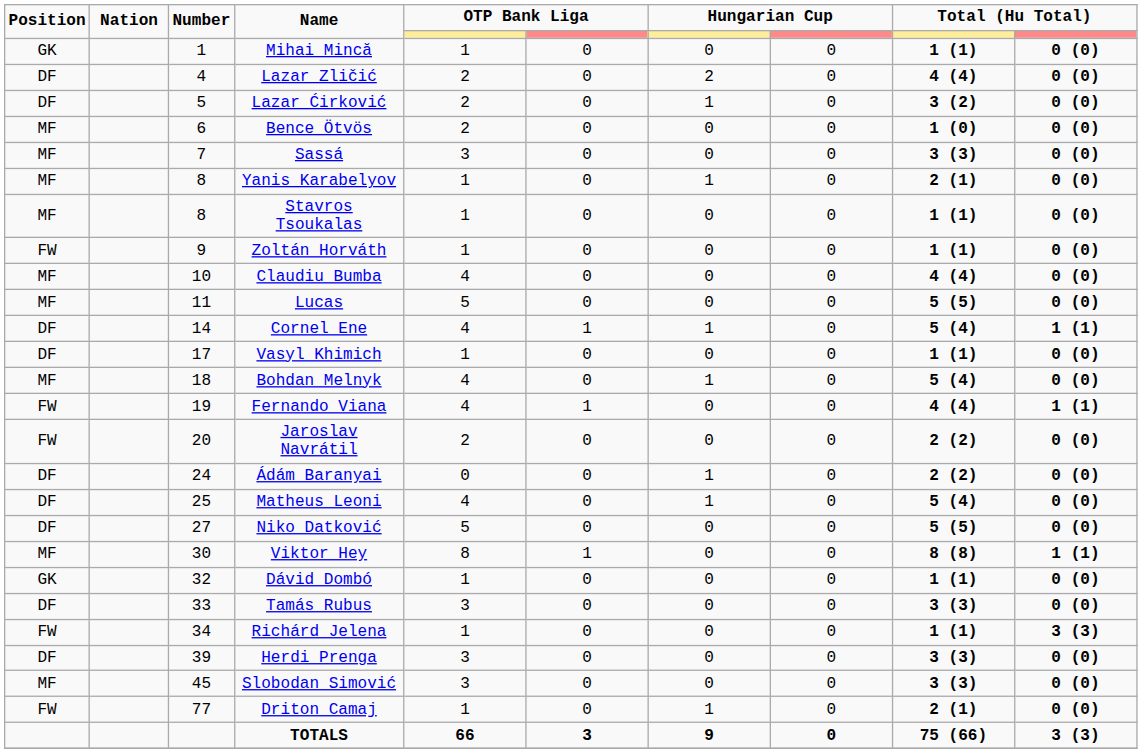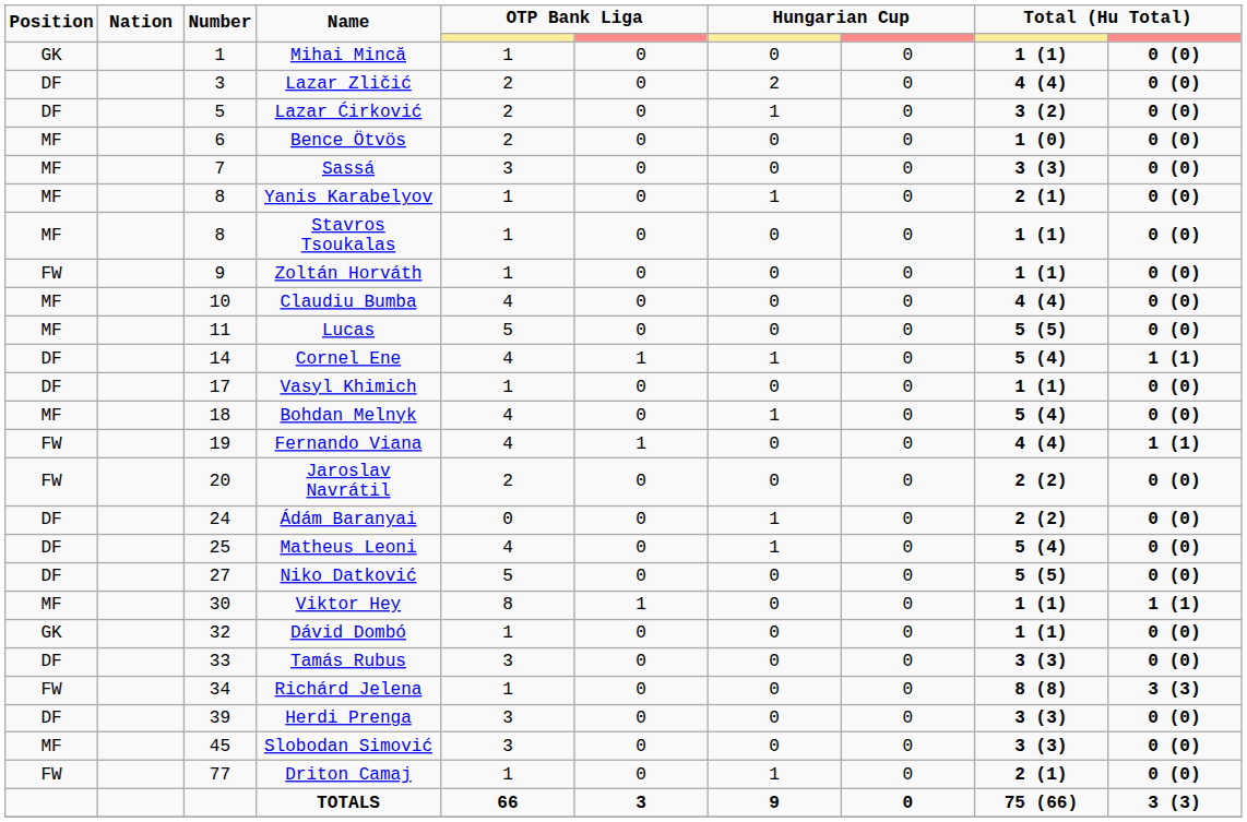Lazar Zličić | Number: 4 -> 3
Viktor Hey | column 9: 8 (8) -> 1 (1)
Richárd Jelena | column 9: 1 (1) -> 8 (8)
